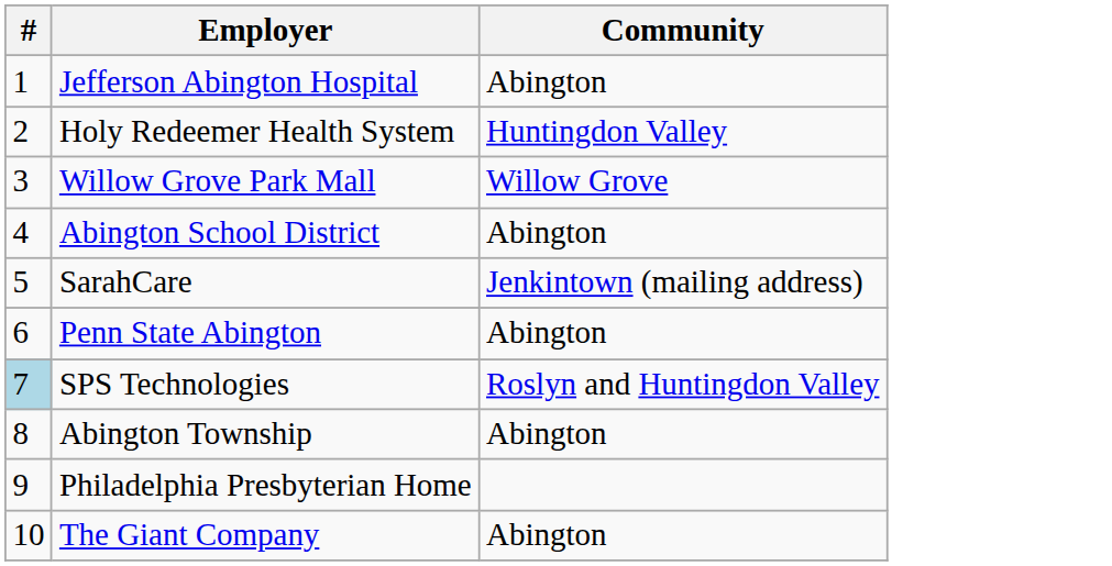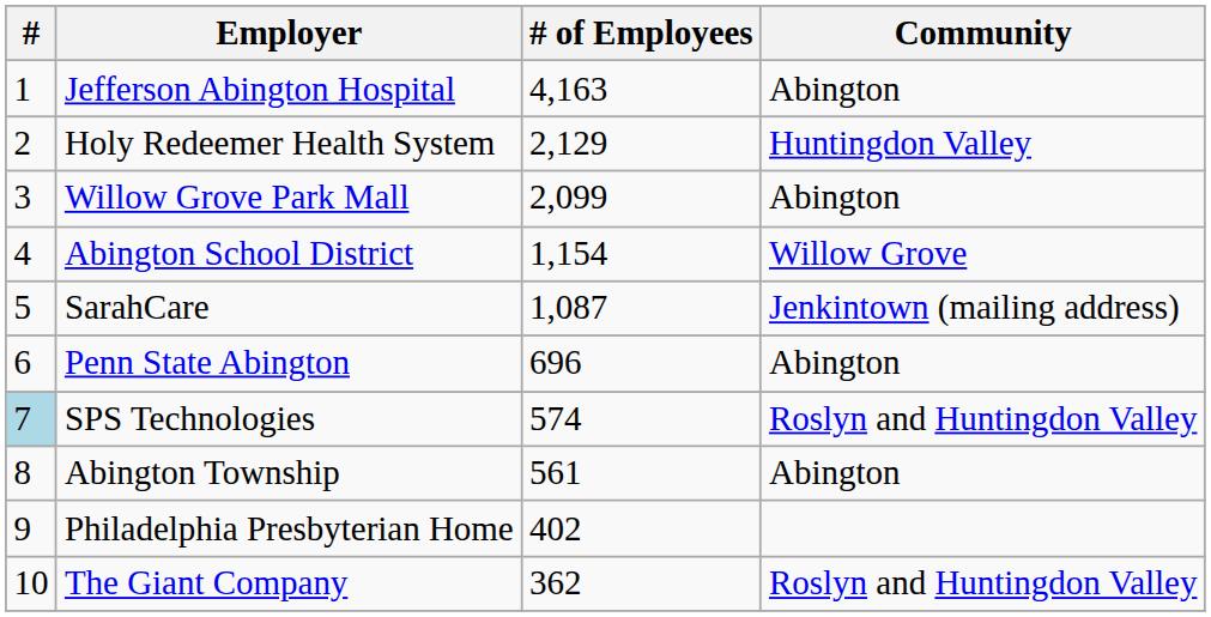+ column: # of Employees | 4,163 | 2,129 | 2,099 | 1,154 | 1,087 | 696 | 574 | 561 | 402 | 362
Willow Grove Park Mall | Community: Willow Grove -> Abington
Abington School District | Community: Abington -> Willow Grove
The Giant Company | Community: Abington -> Roslyn and Huntingdon Valley
